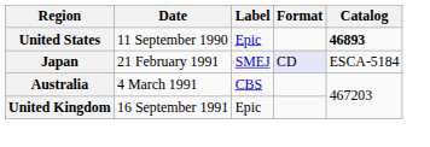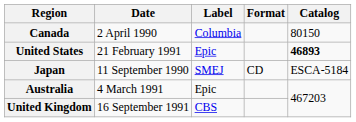+ row: Canada | 2 April 1990 | Columbia | 80150
United States | Date: 11 September 1990 -> 21 February 1991
Japan | Date: 21 February 1991 -> 11 September 1990
Japan | Format: lavender background -> no background
Australia | Label: CBS -> Epic
United Kingdom | Label: Epic -> CBS
